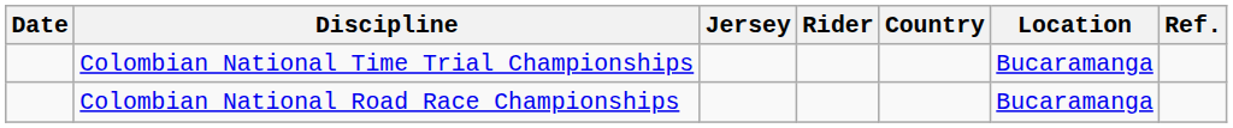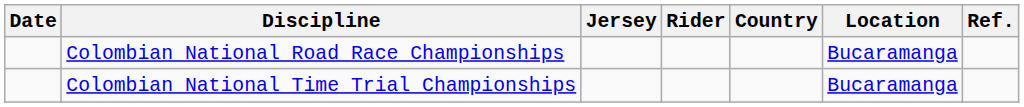rows swapped: Colombian National Time Trial Championships <-> Colombian National Road Race Championships
